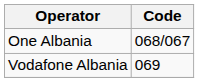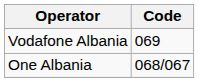rows swapped: Vodafone Albania <-> One Albania
